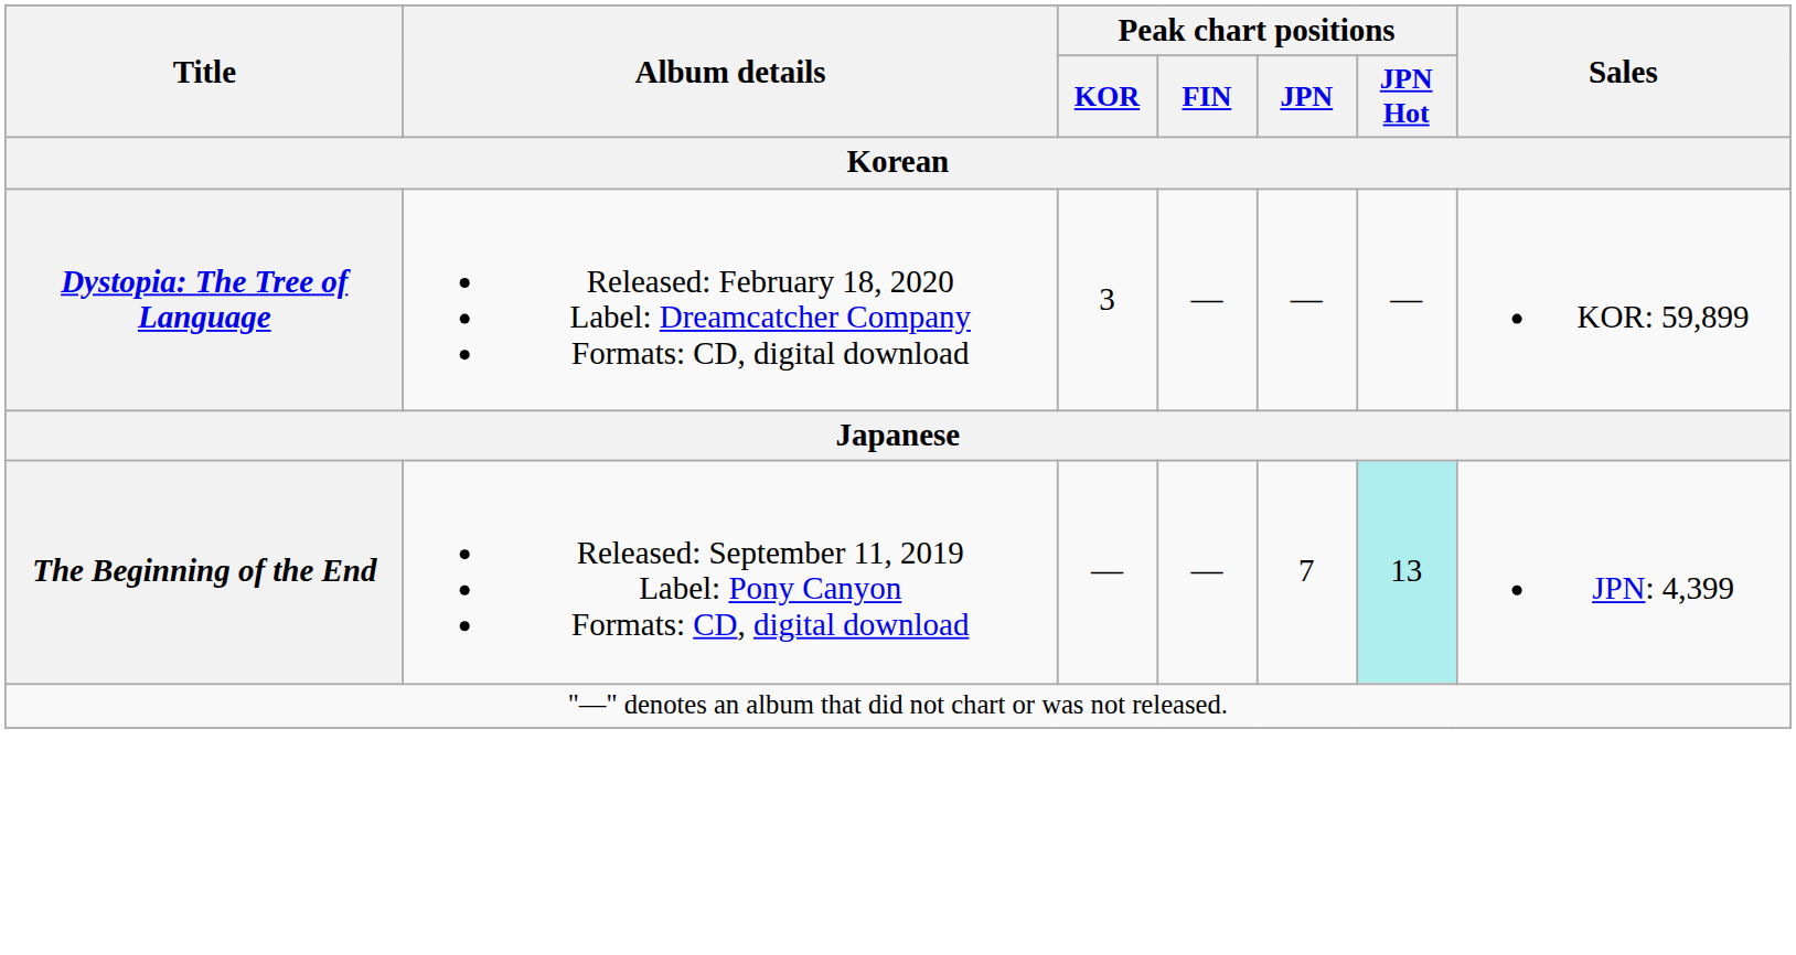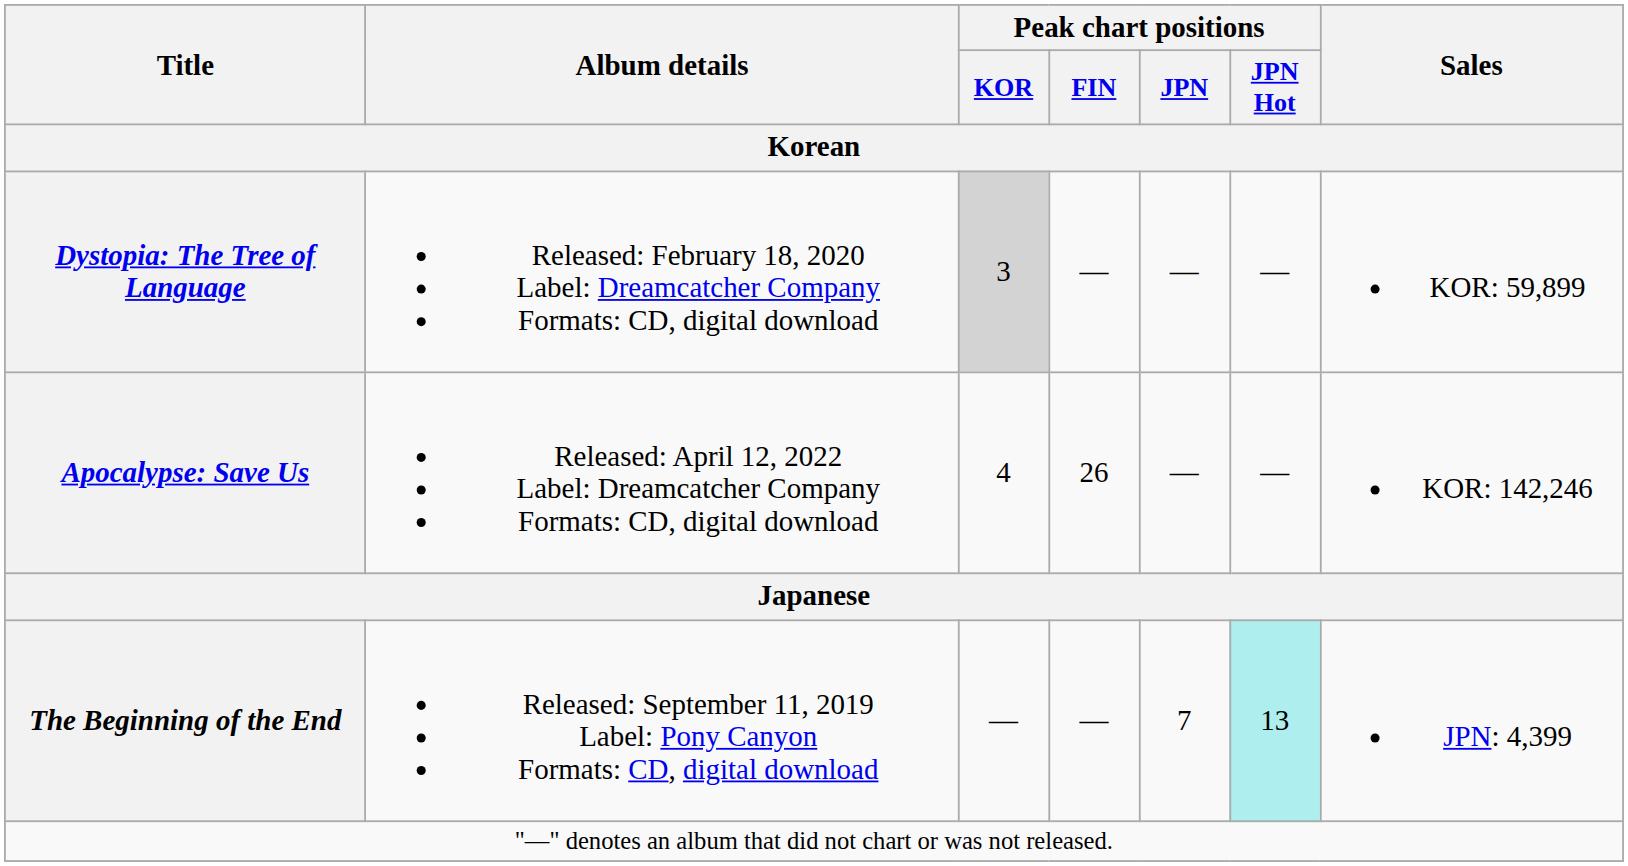Dystopia: The Tree of Language | Peak chart positions / KOR: no background -> lightgrey background
+ row: Apocalypse: Save Us | Released: April 12, 2022 Label: Dreamcatcher Company Formats: CD, digital download | 4 | 26 | — | — | KOR: 142,246
